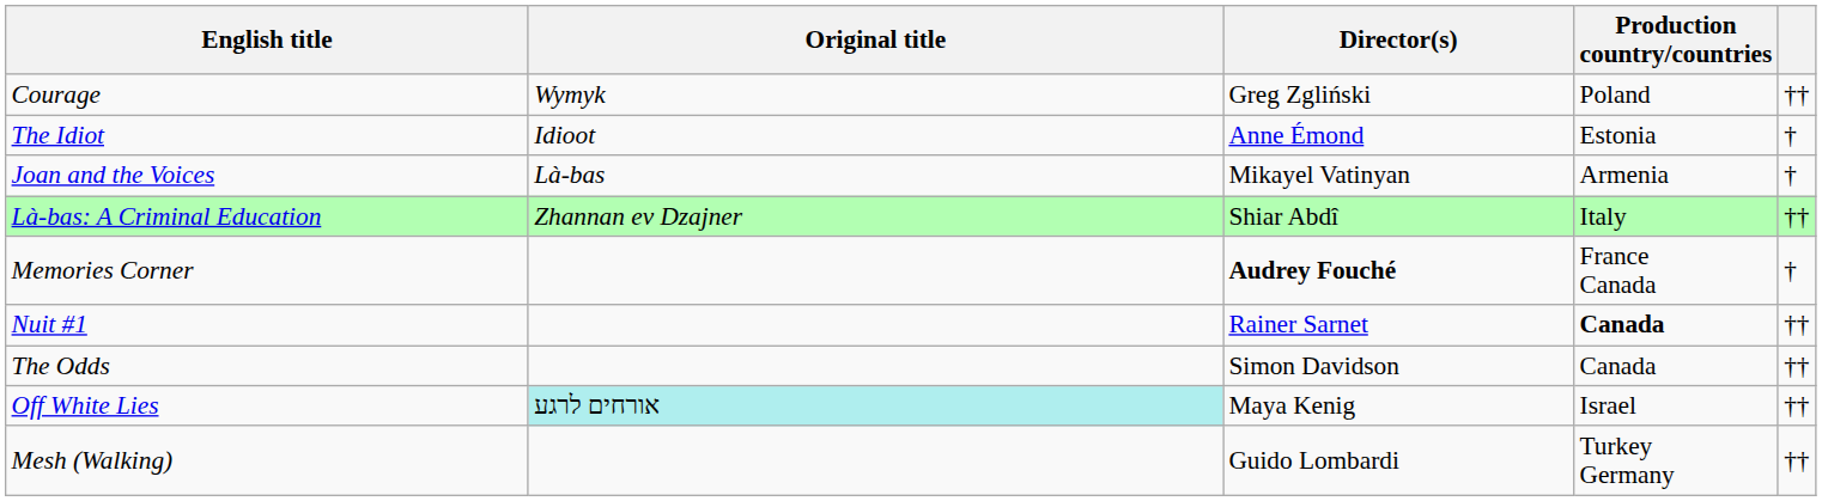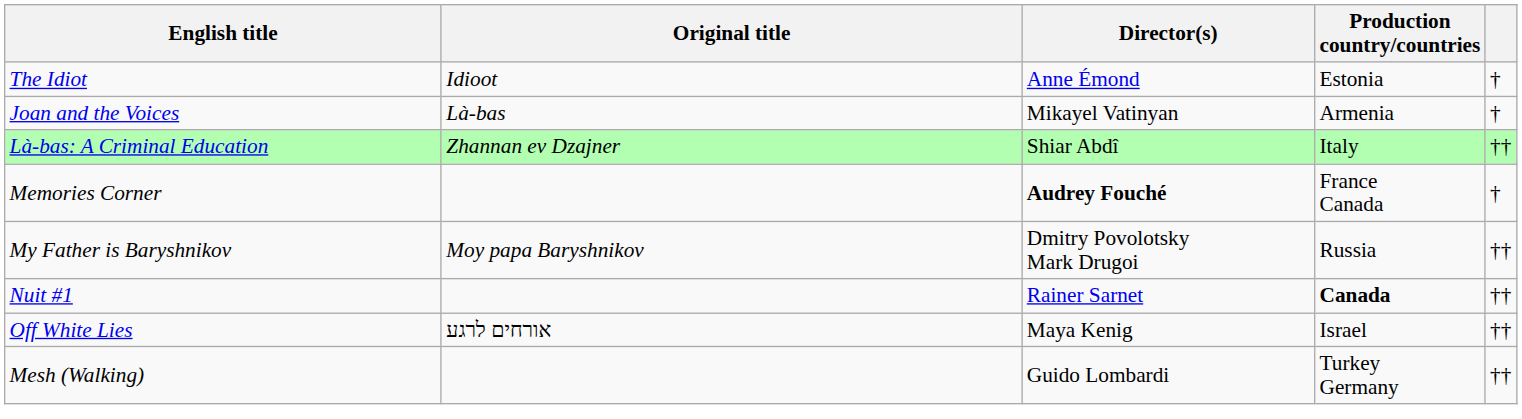- row: Courage | Wymyk | Greg Zgliński | Poland | ††
+ row: My Father is Baryshnikov | Moy papa Baryshnikov | Dmitry Povolotsky Mark Drugoi | Russia | ††
- row: The Odds | Simon Davidson | Canada | ††
Off White Lies | Original title: paleturquoise background -> no background
